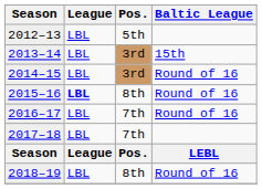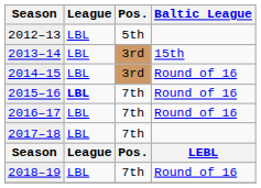2015–16 | Pos.: 8th -> 7th
2018–19 | Pos.: 8th -> 7th
